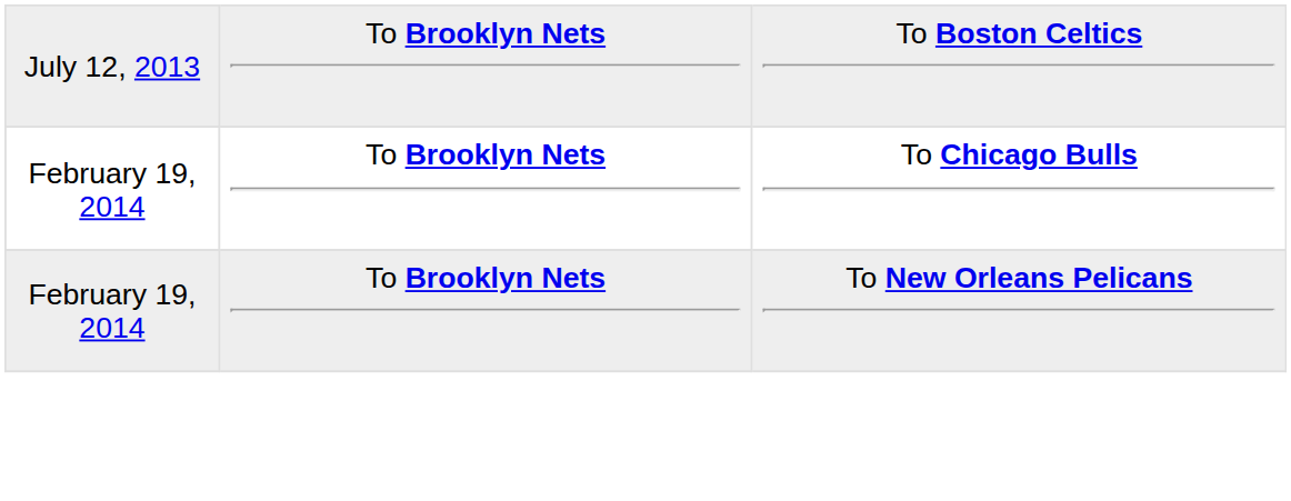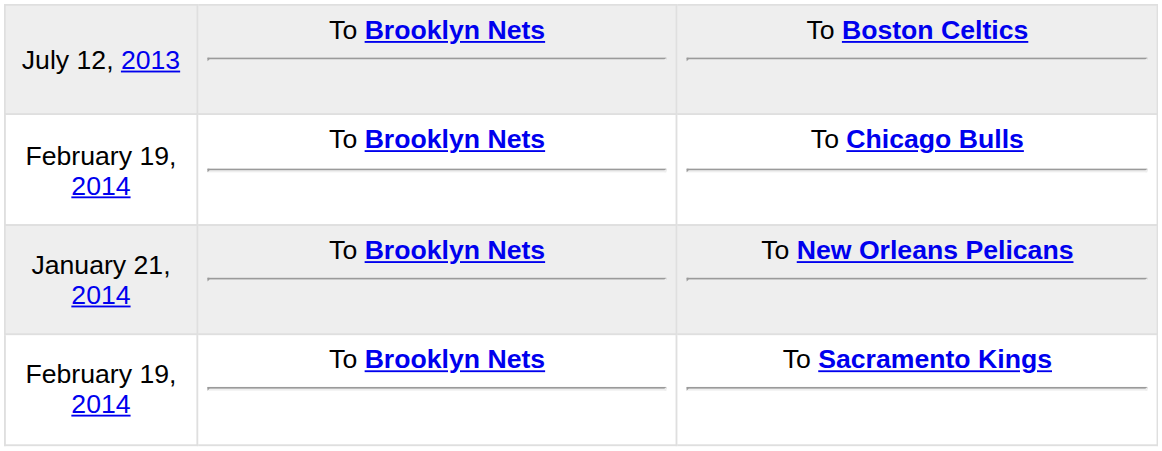To New Orleans Pelicans | column 1: February 19, 2014 -> January 21, 2014
+ row: February 19, 2014 | To Brooklyn Nets | To Sacramento Kings
